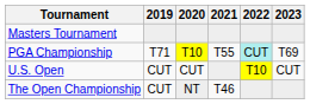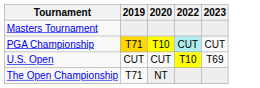- column: 2021 | T55 | T46
PGA Championship | 2019: no background -> gold background
PGA Championship | 2023: T69 -> CUT
U.S. Open | 2023: CUT -> T69
The Open Championship | 2019: CUT -> T71
